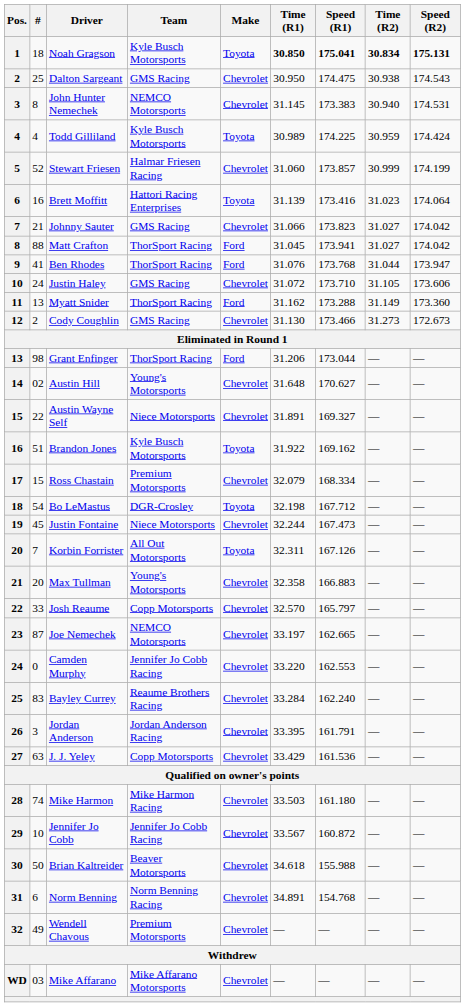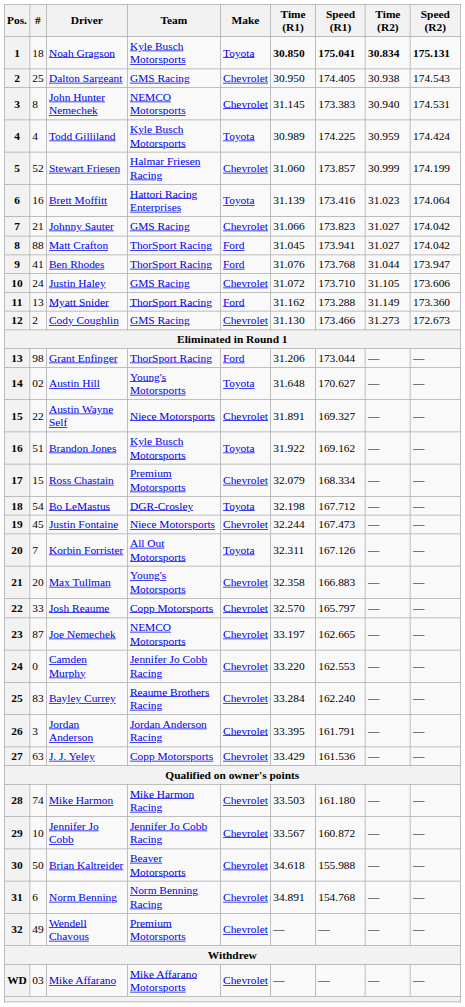Dalton Sargeant | Speed (R1): 174.475 -> 174.405
Austin Hill | Make: Chevrolet -> Toyota
